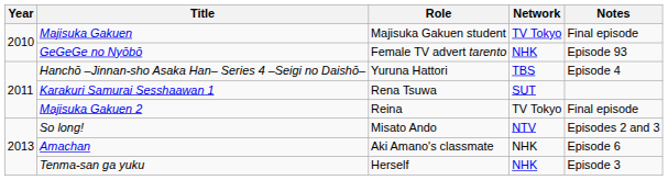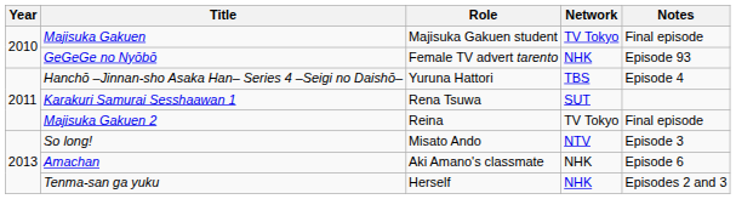So long! | Notes: Episodes 2 and 3 -> Episode 3
Tenma-san ga yuku | Notes: Episode 3 -> Episodes 2 and 3
